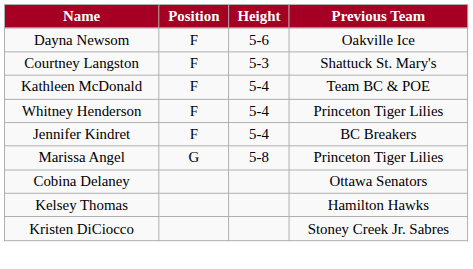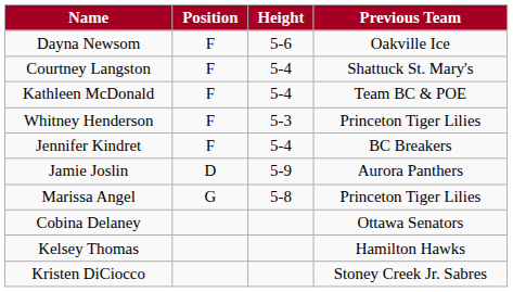Courtney Langston | Height: 5-3 -> 5-4
Whitney Henderson | Height: 5-4 -> 5-3
+ row: Jamie Joslin | D | 5-9 | Aurora Panthers
